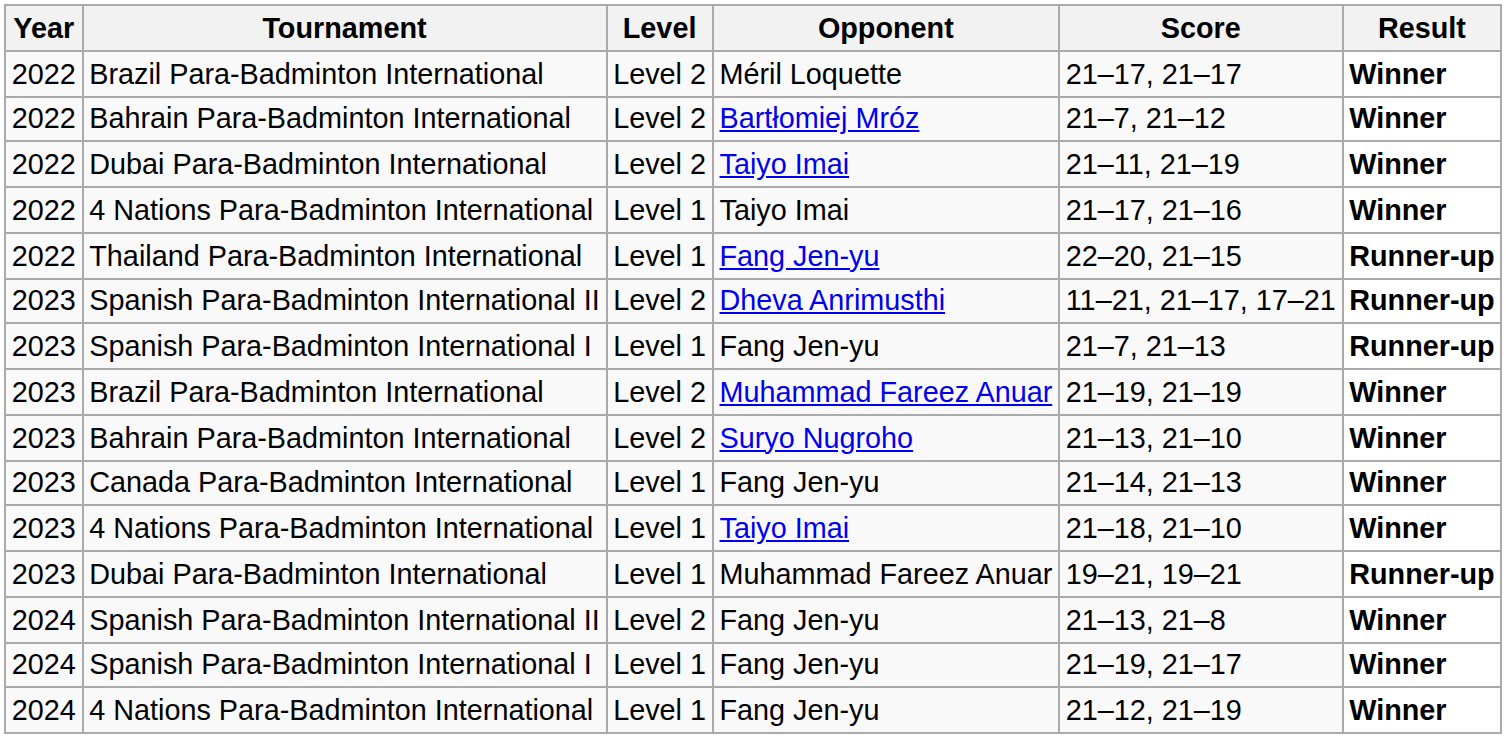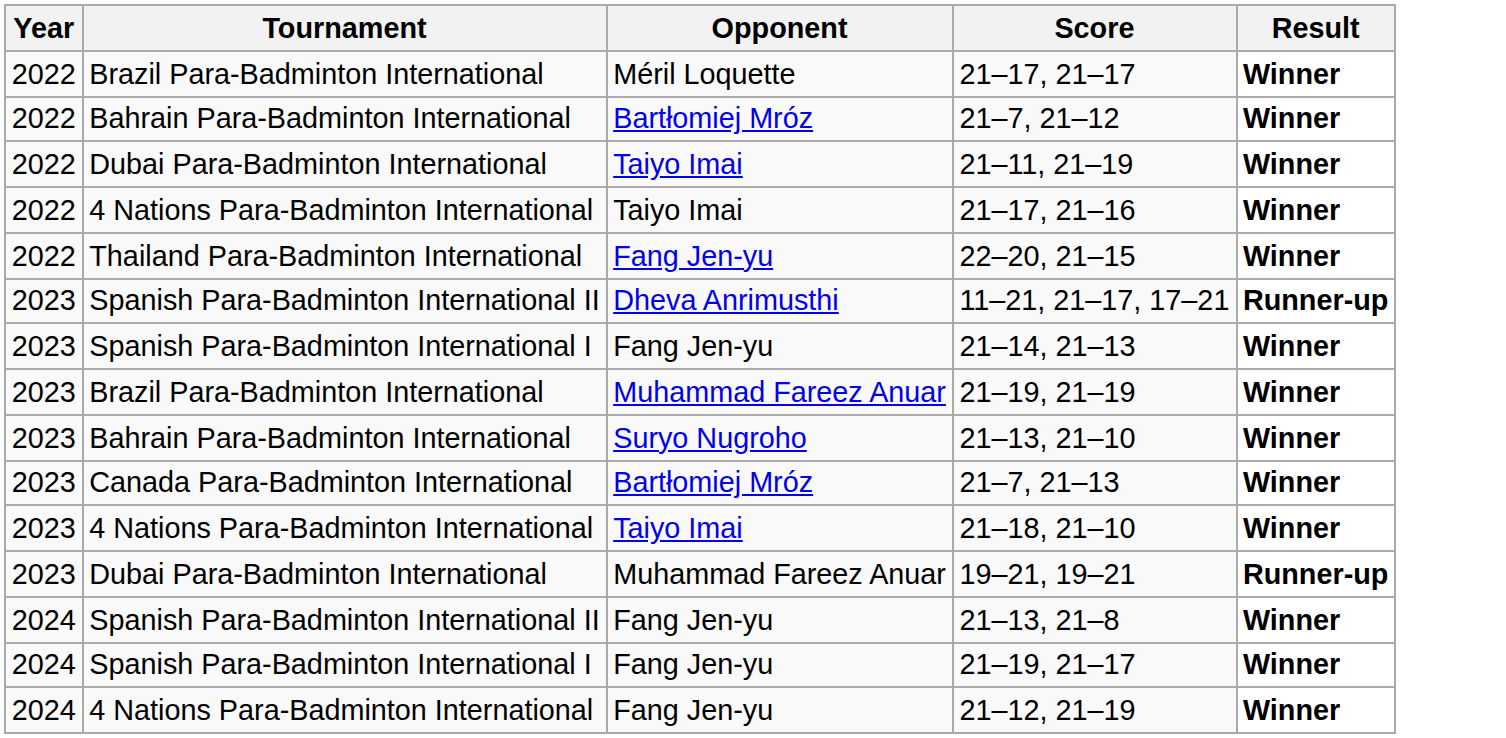- column: Level | Level 2 | Level 2 | Level 2 | Level 1 | Level 1 | Level 2 | Level 1 | Level 2 | Level 2 | Level 1 | Level 1 | Level 1 | Level 2 | Level 1 | Level 1
Thailand Para-Badminton International | Result: Runner-up -> Winner
2023 / Spanish Para-Badminton International I | Score: 21–7, 21–13 -> 21–14, 21–13
2023 / Spanish Para-Badminton International I | Result: Runner-up -> Winner
Canada Para-Badminton International | Opponent: Fang Jen-yu -> Bartłomiej Mróz
Canada Para-Badminton International | Score: 21–14, 21–13 -> 21–7, 21–13
